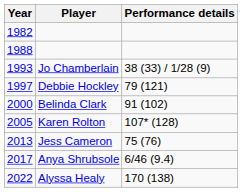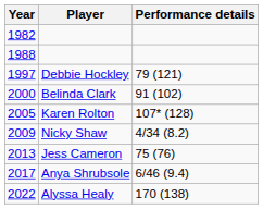- row: 1993 | Jo Chamberlain | 38 (33) / 1/28 (9)
+ row: 2009 | Nicky Shaw | 4/34 (8.2)
